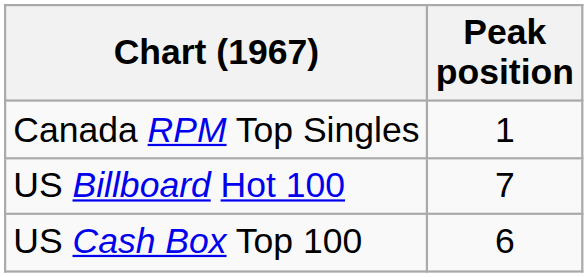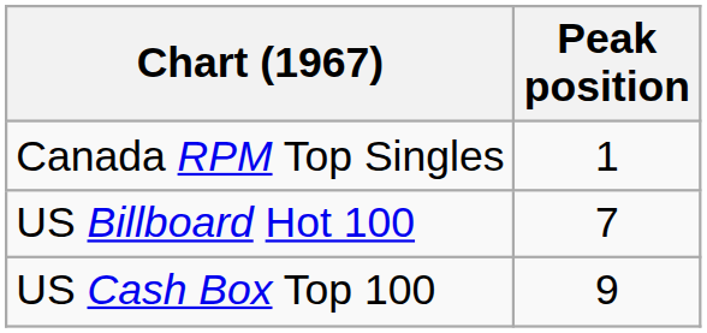US Cash Box Top 100 | Peak position: 6 -> 9
